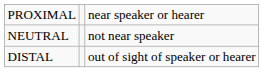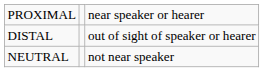rows swapped: NEUTRAL <-> DISTAL
